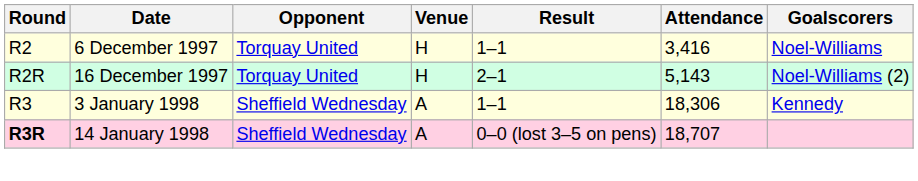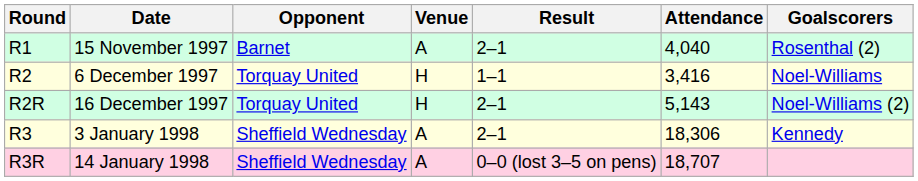+ row: R1 | 15 November 1997 | Barnet | A | 2–1 | 4,040 | Rosenthal (2)
3 January 1998 | Result: 1–1 -> 2–1
14 January 1998 | Round: bold -> normal
